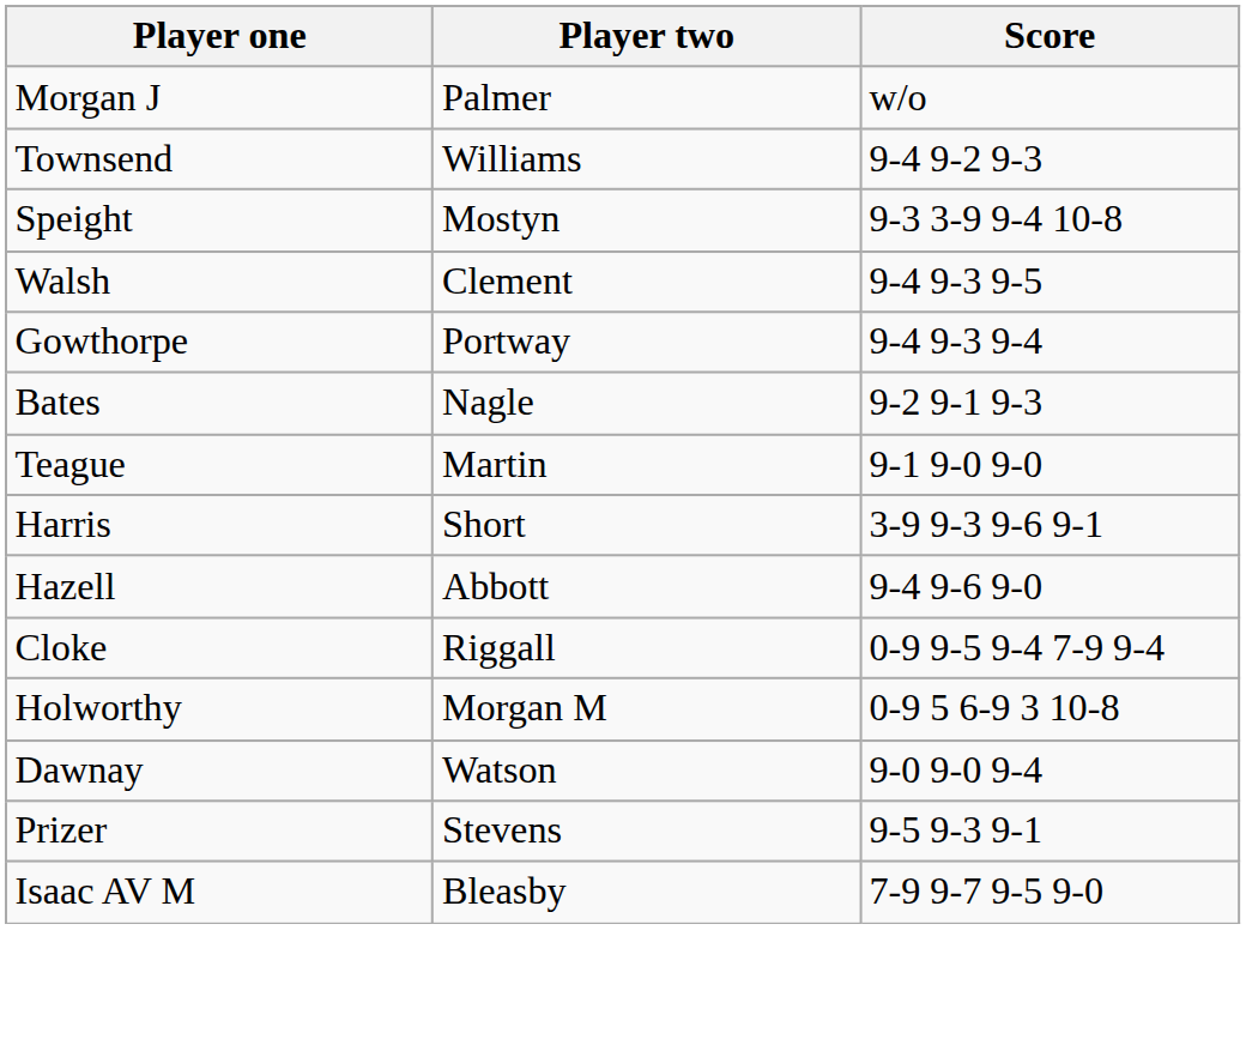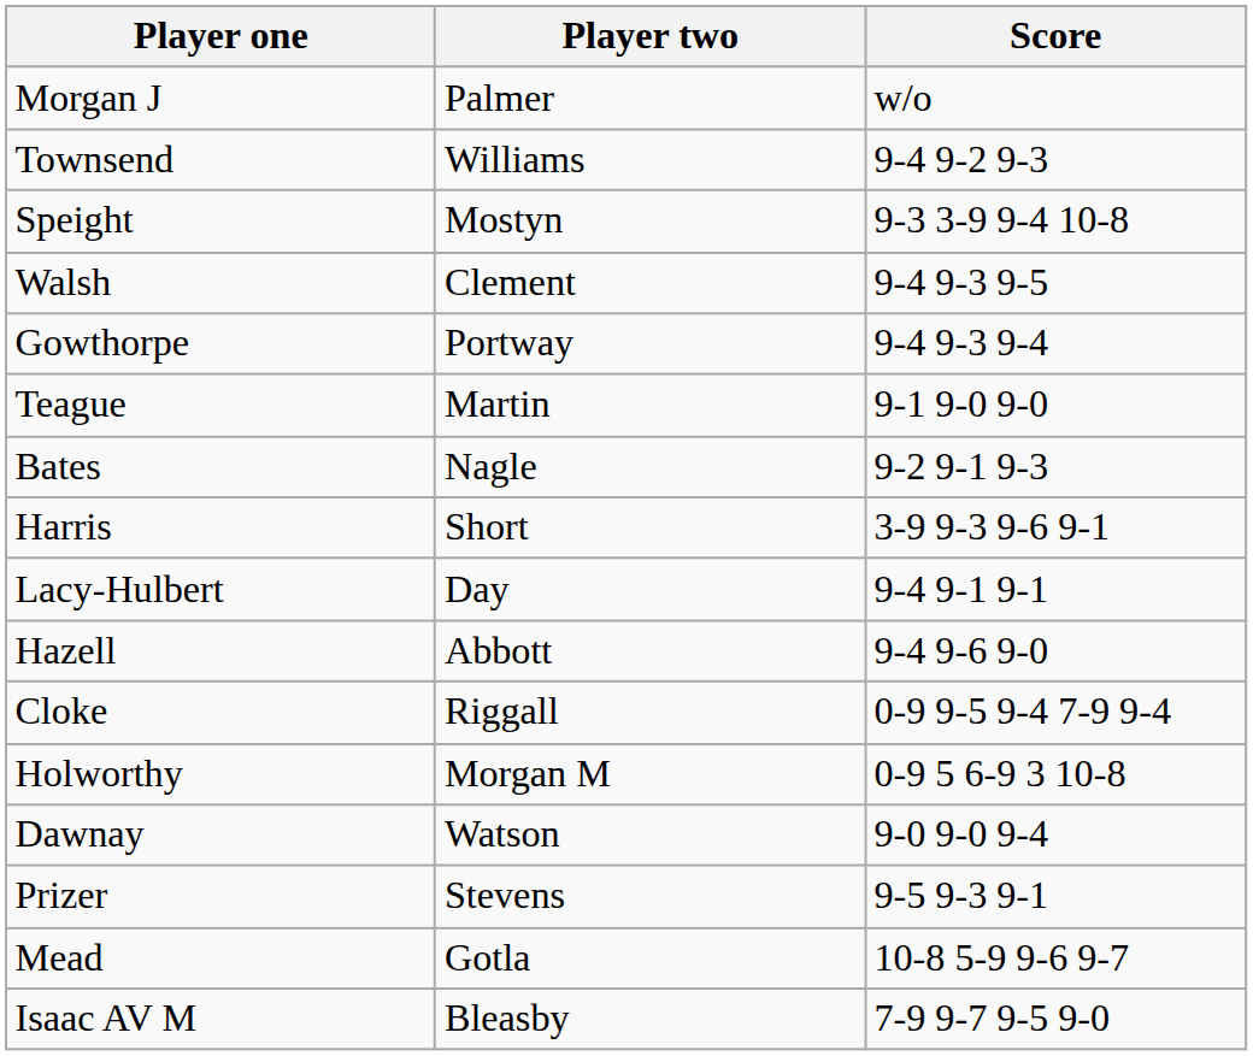rows swapped: Teague <-> Bates
+ row: Lacy-Hulbert | Day | 9-4 9-1 9-1
+ row: Mead | Gotla | 10-8 5-9 9-6 9-7
